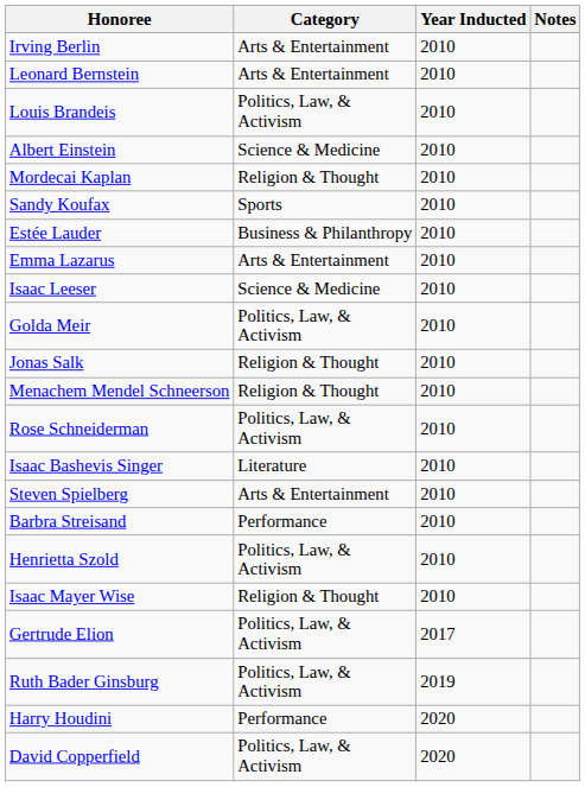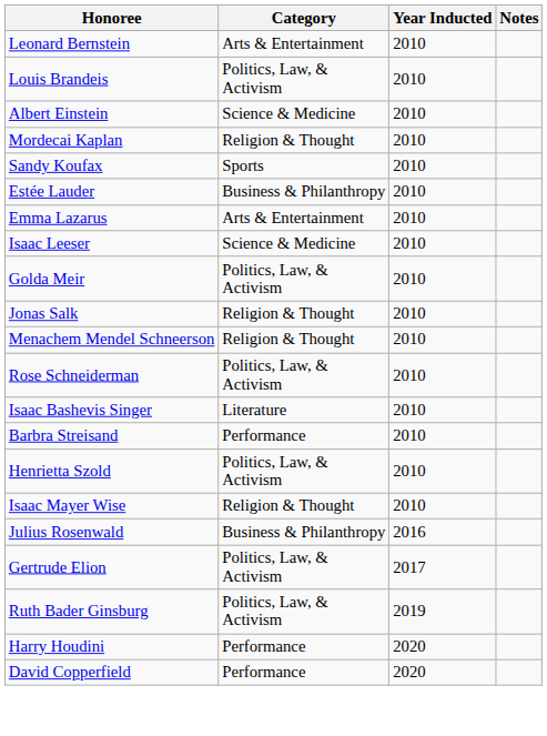- row: Irving Berlin | Arts & Entertainment | 2010
- row: Steven Spielberg | Arts & Entertainment | 2010
+ row: Julius Rosenwald | Business & Philanthropy | 2016
David Copperfield | Category: Politics, Law, & Activism -> Performance
